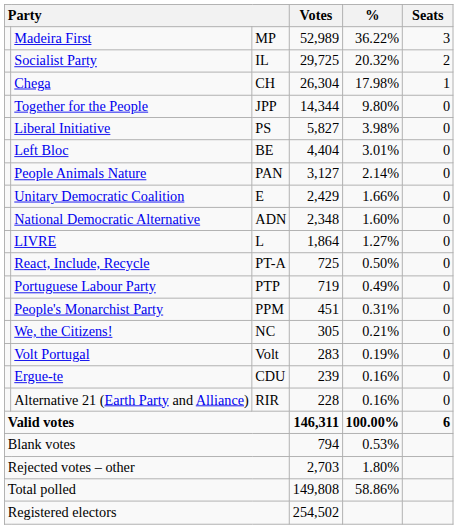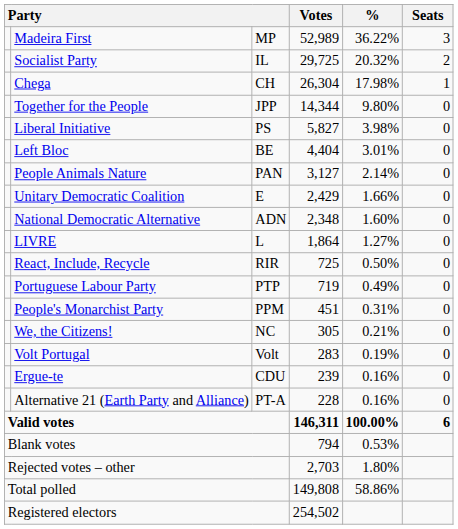React, Include, Recycle | column 3: PT-A -> RIR
Alternative 21 (Earth Party and Alliance) | column 3: RIR -> PT-A
